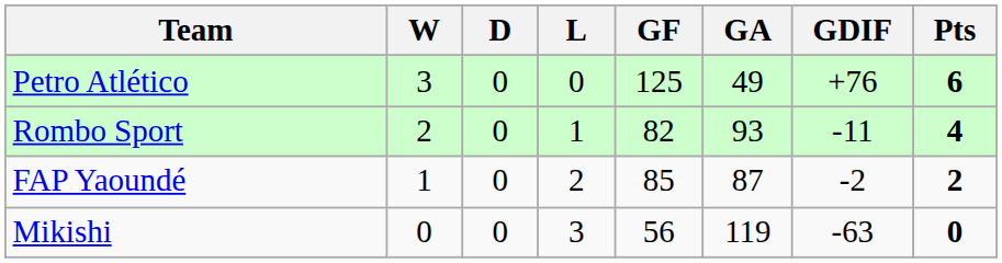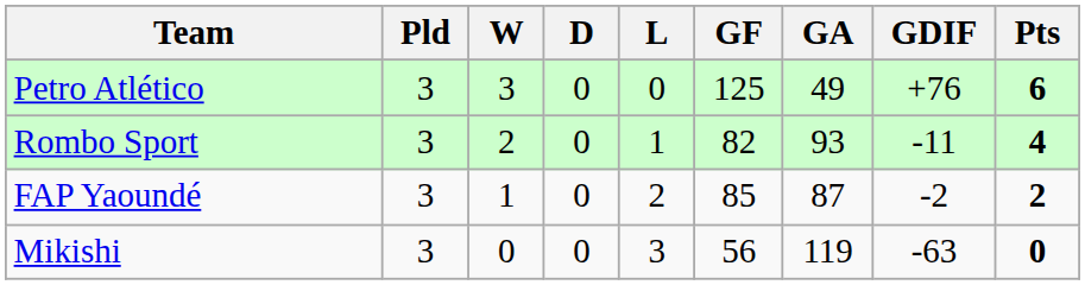+ column: Pld | 3 | 3 | 3 | 3
